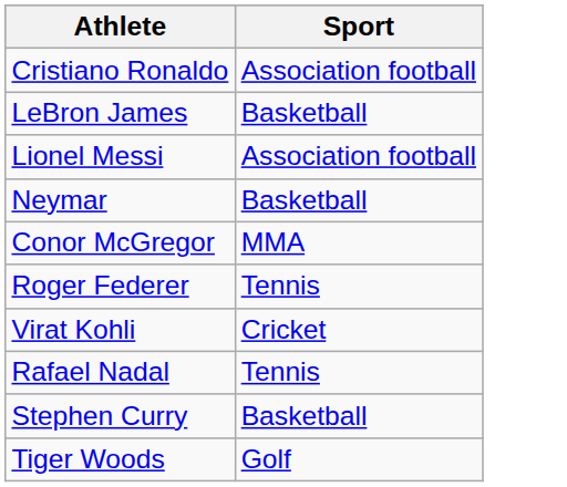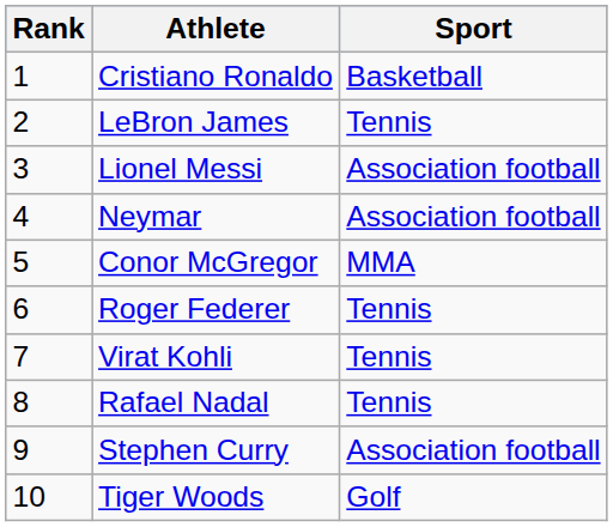+ column: Rank | 1 | 2 | 3 | 4 | 5 | 6 | 7 | 8 | 9 | 10
Cristiano Ronaldo | Sport: Association football -> Basketball
LeBron James | Sport: Basketball -> Tennis
Neymar | Sport: Basketball -> Association football
Virat Kohli | Sport: Cricket -> Tennis
Stephen Curry | Sport: Basketball -> Association football
